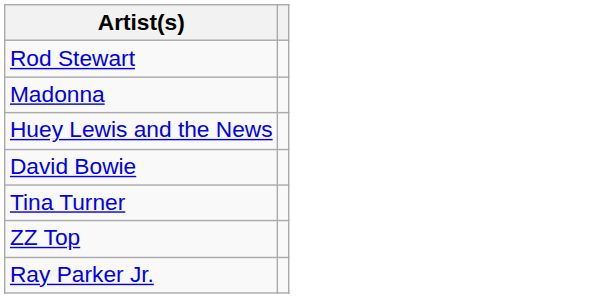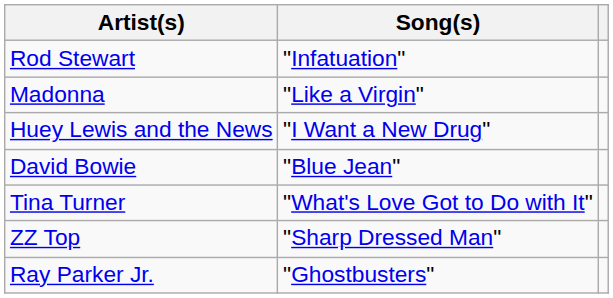+ column: Song(s) | "Infatuation" | "Like a Virgin" | "I Want a New Drug" | "Blue Jean" | "What's Love Got to Do with It" | "Sharp Dressed Man" | "Ghostbusters"
